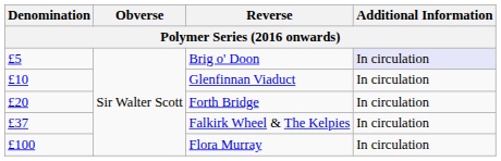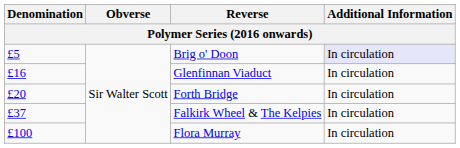Glenfinnan Viaduct | Denomination: £10 -> £16
